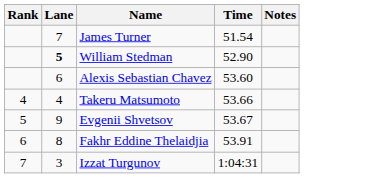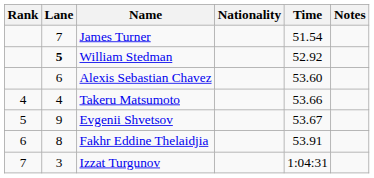+ column: Nationality
William Stedman | Time: 52.90 -> 52.92
